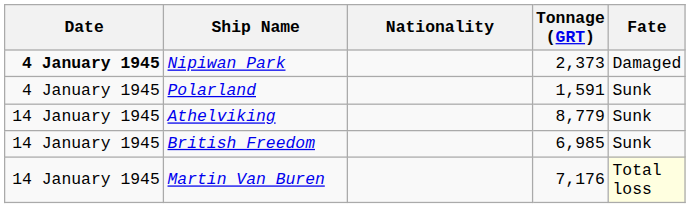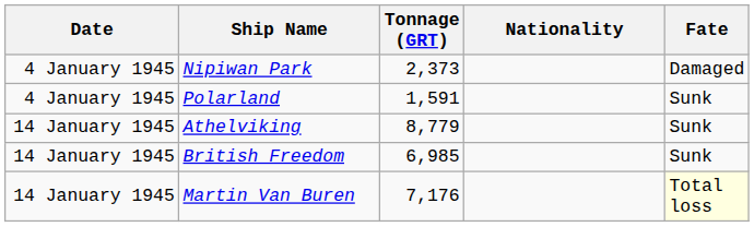columns swapped: Nationality <-> Tonnage (GRT)
Nipiwan Park | Date: bold -> normal
